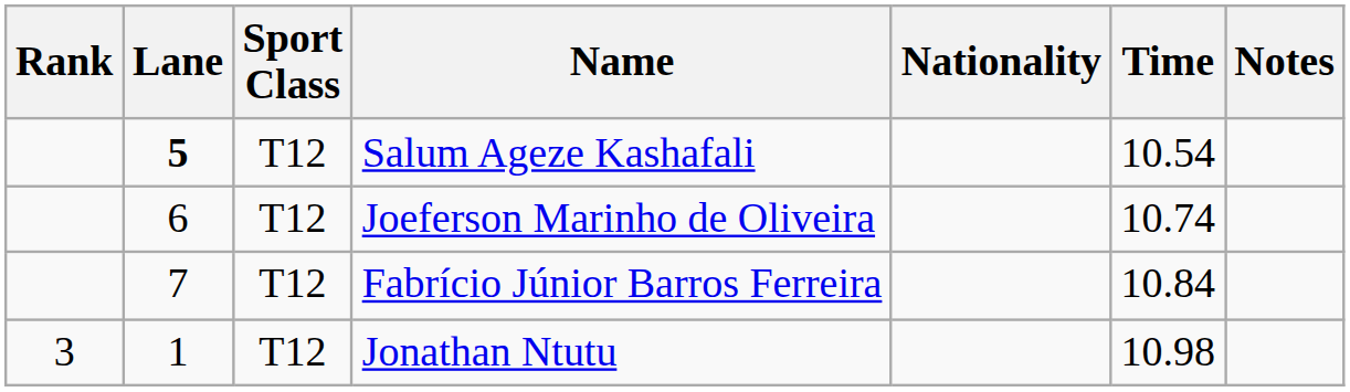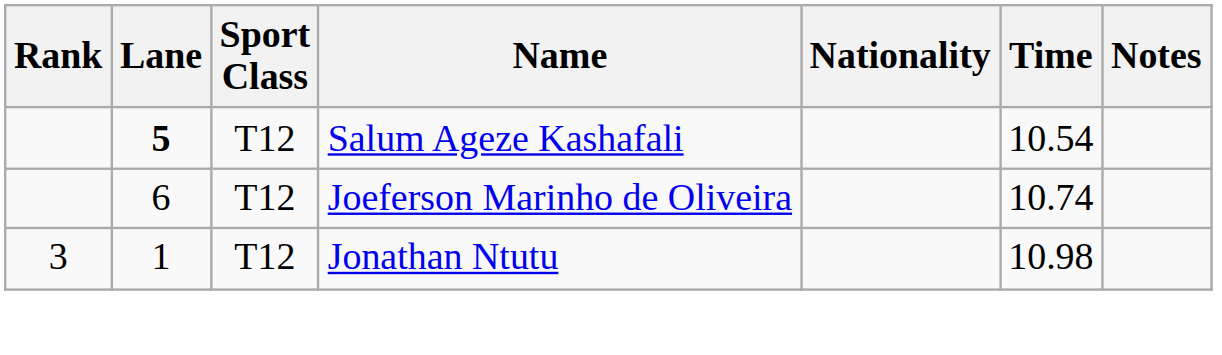- row: 7 | T12 | Fabrício Júnior Barros Ferreira | 10.84
